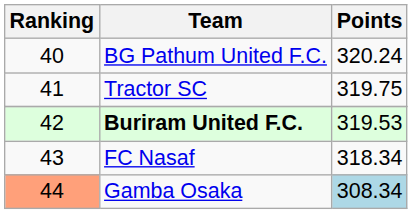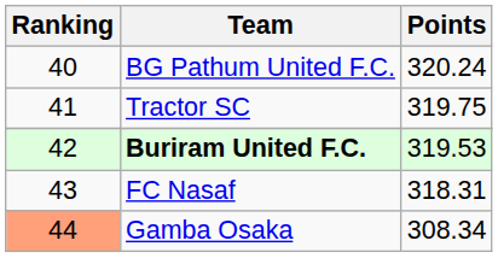FC Nasaf | Points: 318.34 -> 318.31
Gamba Osaka | Points: lightblue background -> no background
